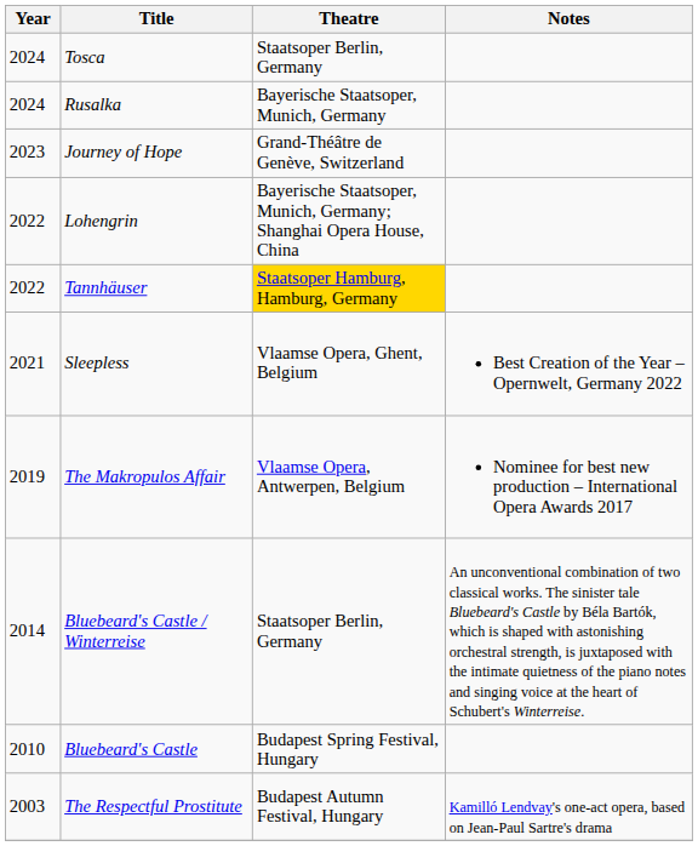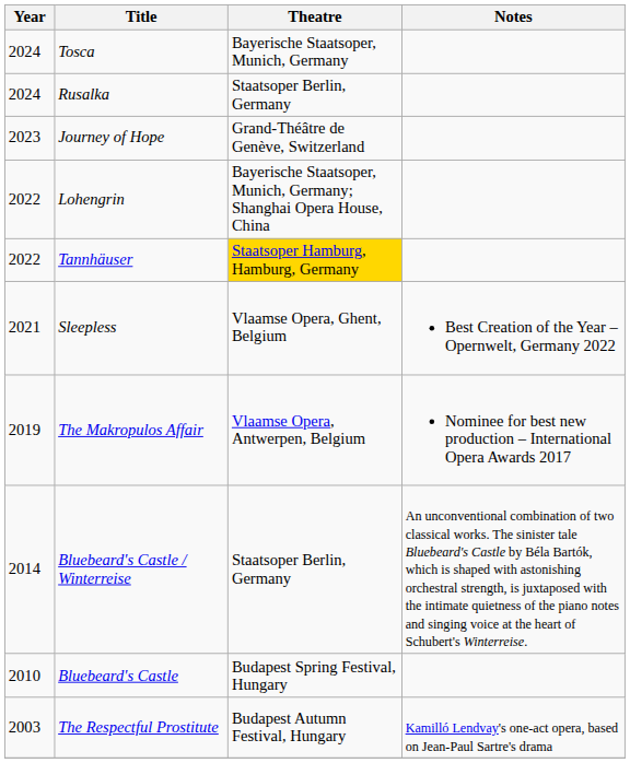Tosca | Theatre: Staatsoper Berlin, Germany -> Bayerische Staatsoper, Munich, Germany
Rusalka | Theatre: Bayerische Staatsoper, Munich, Germany -> Staatsoper Berlin, Germany
